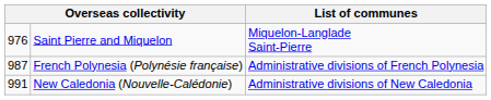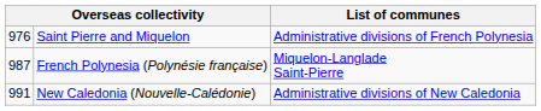Saint Pierre and Miquelon | List of communes: Miquelon-Langlade Saint-Pierre -> Administrative divisions of French Polynesia
French Polynesia (Polynésie française) | List of communes: Administrative divisions of French Polynesia -> Miquelon-Langlade Saint-Pierre
